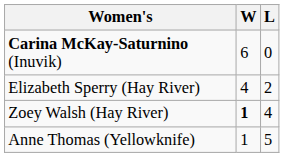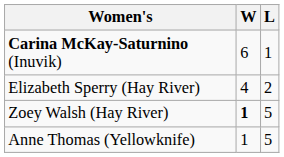Carina McKay-Saturnino (Inuvik) | L: 0 -> 1
Zoey Walsh (Hay River) | L: 4 -> 5
